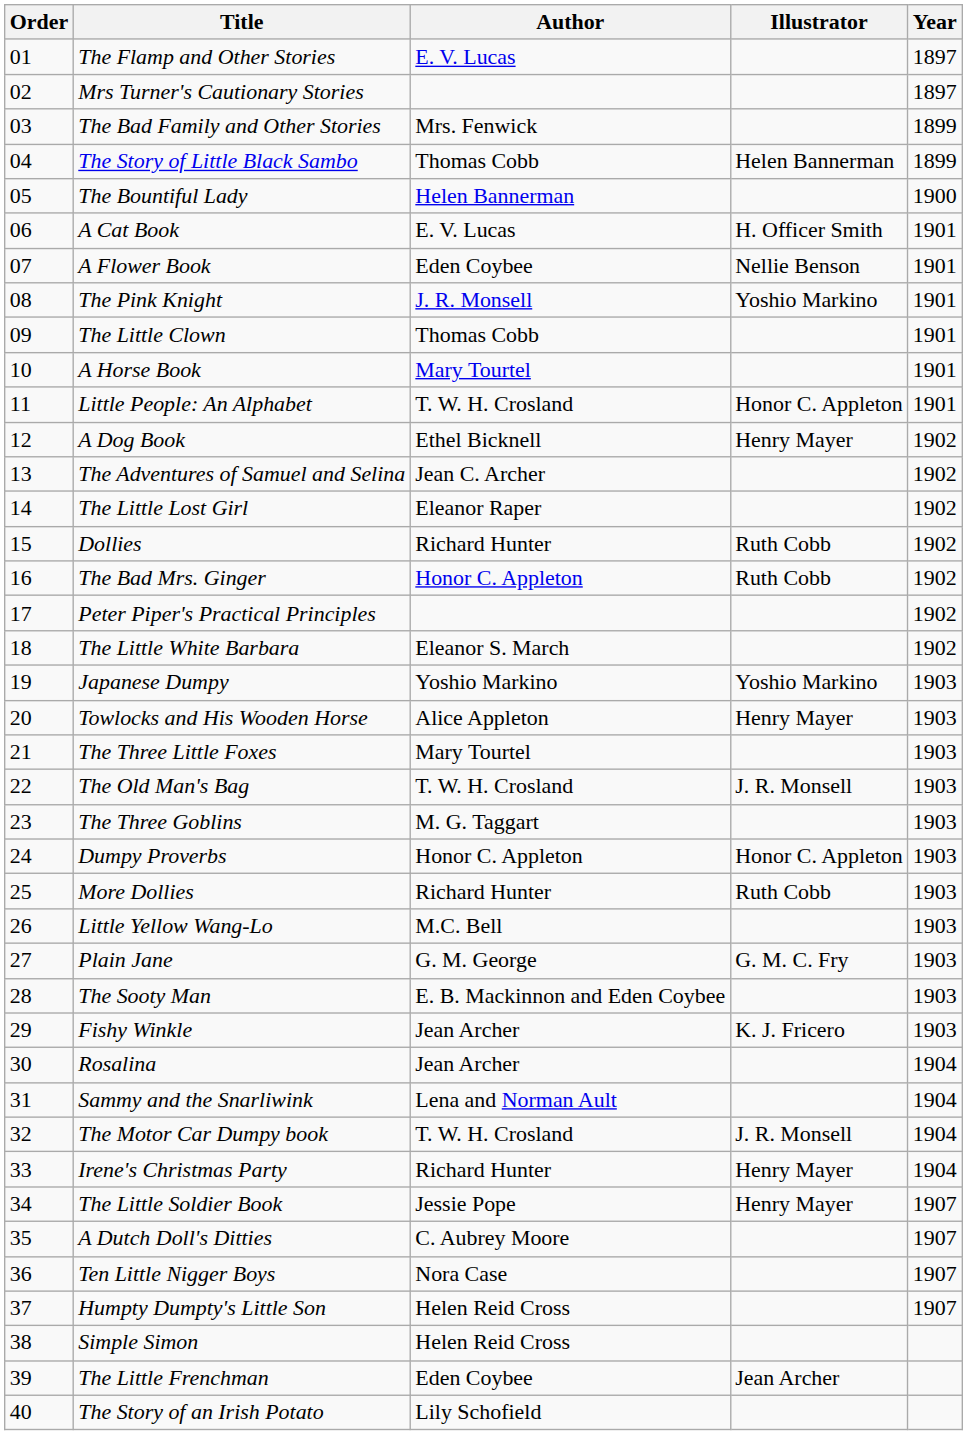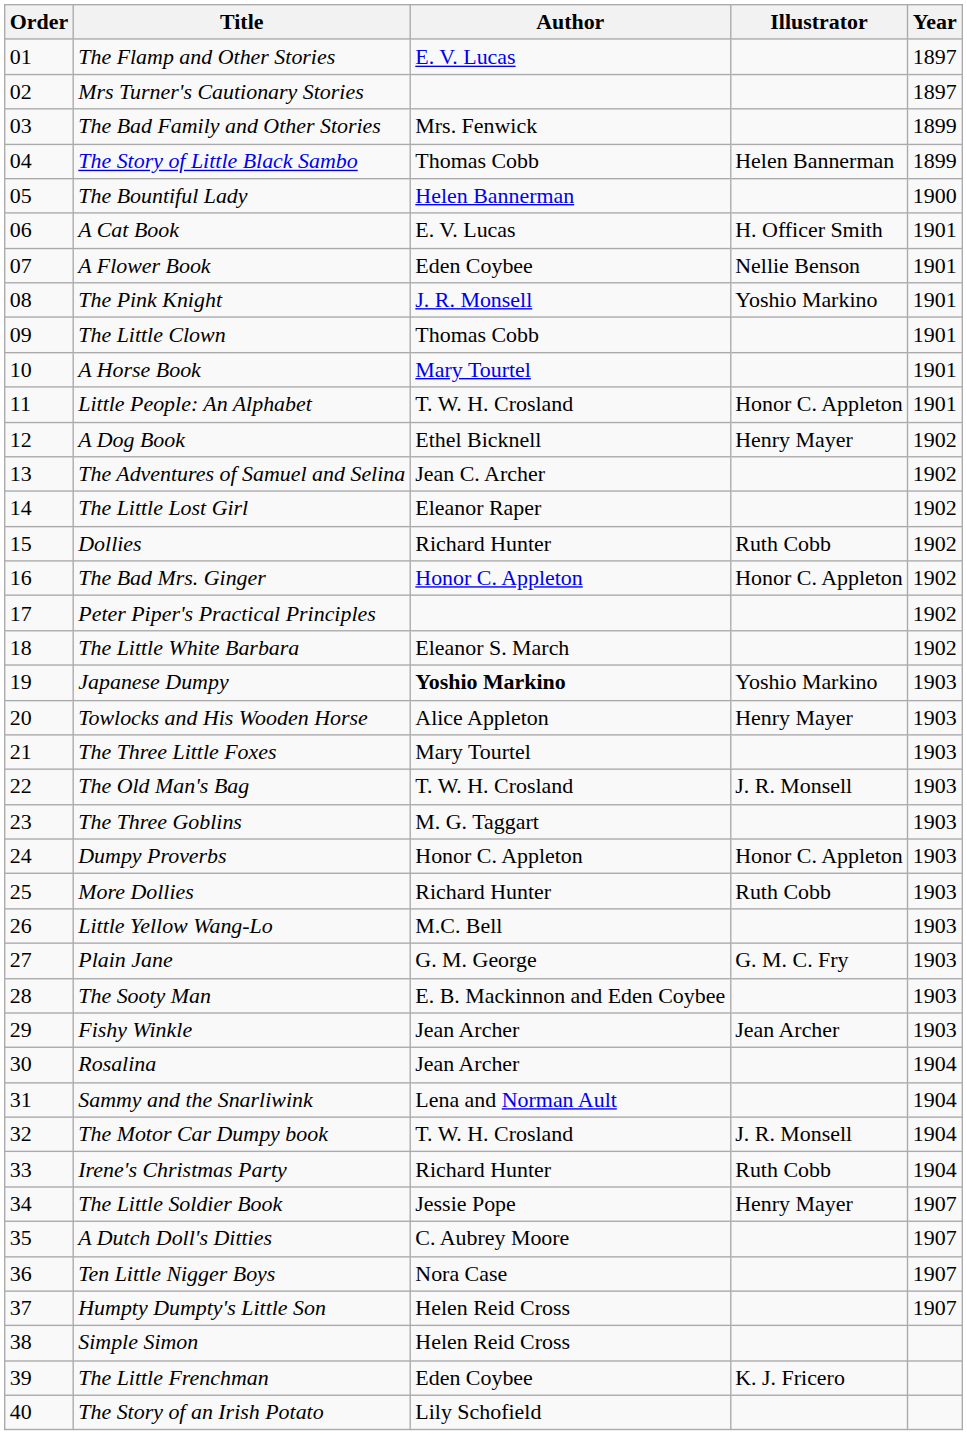The Bad Mrs. Ginger | Illustrator: Ruth Cobb -> Honor C. Appleton
Japanese Dumpy | Author: normal -> bold
Fishy Winkle | Illustrator: K. J. Fricero -> Jean Archer
Irene's Christmas Party | Illustrator: Henry Mayer -> Ruth Cobb
The Little Frenchman | Illustrator: Jean Archer -> K. J. Fricero
